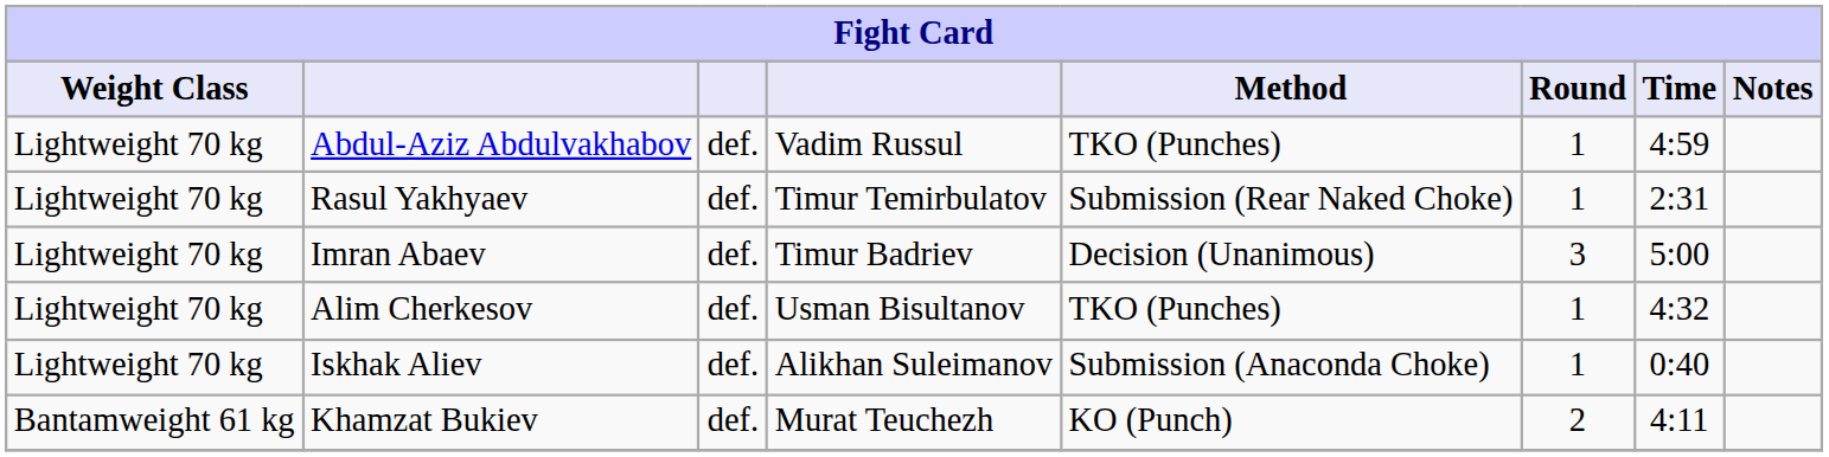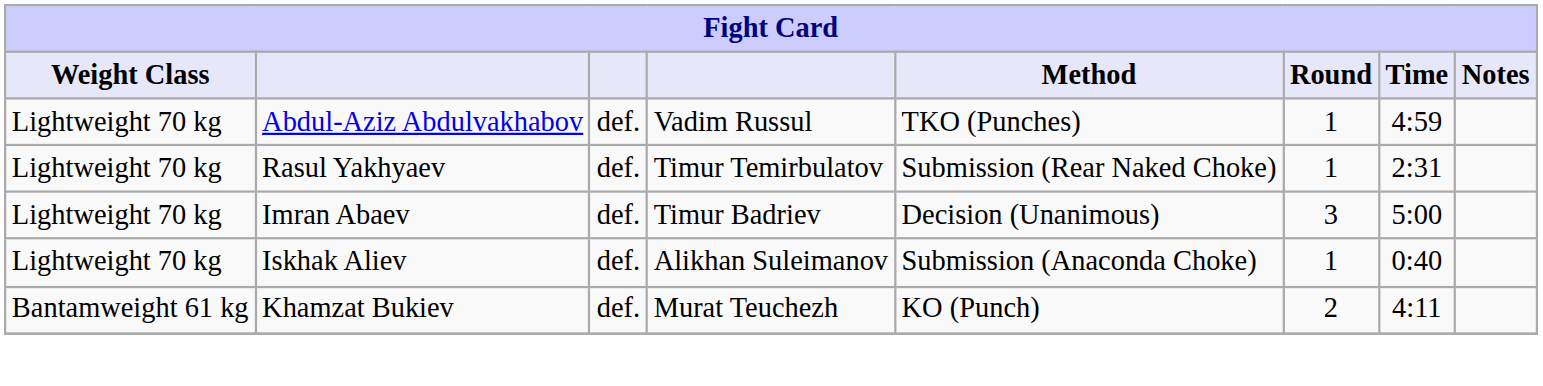- row: Lightweight 70 kg | Alim Cherkesov | def. | Usman Bisultanov | TKO (Punches) | 1 | 4:32
